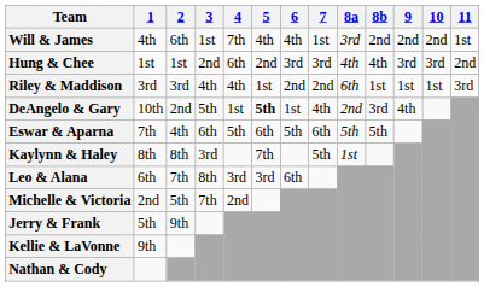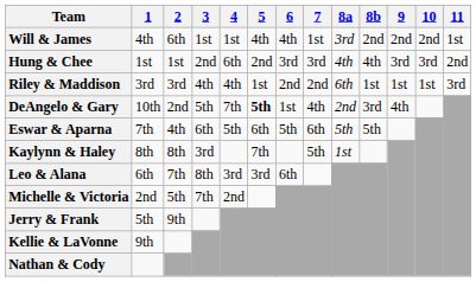Will & James | 4: 7th -> 1st
DeAngelo & Gary | 4: 1st -> 7th
